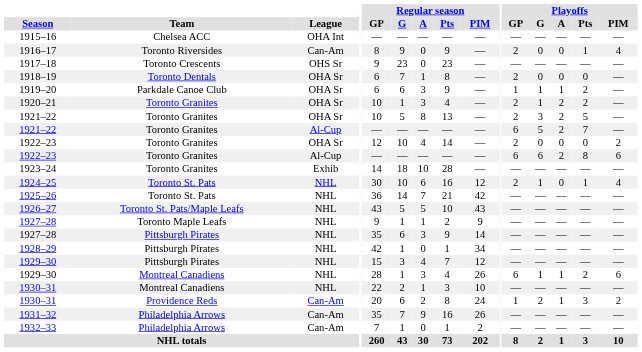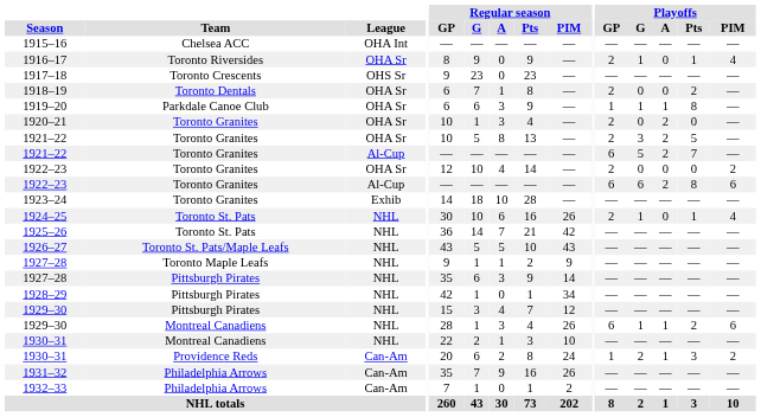1916–17 | League: Can-Am -> OHA Sr
1916–17 | Playoffs / G: 0 -> 1
1918–19 | Playoffs / Pts: 0 -> 2
1919–20 | Playoffs / Pts: 2 -> 8
1920–21 | Playoffs / G: 1 -> 0
1920–21 | Playoffs / Pts: 2 -> 0
1924–25 | Regular season / PIM: 12 -> 26
